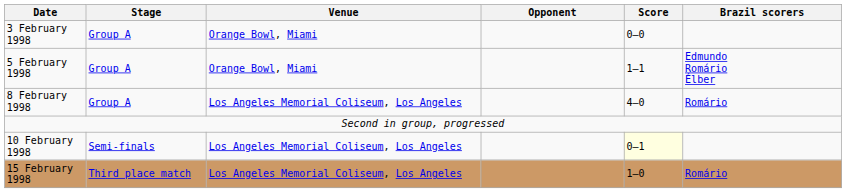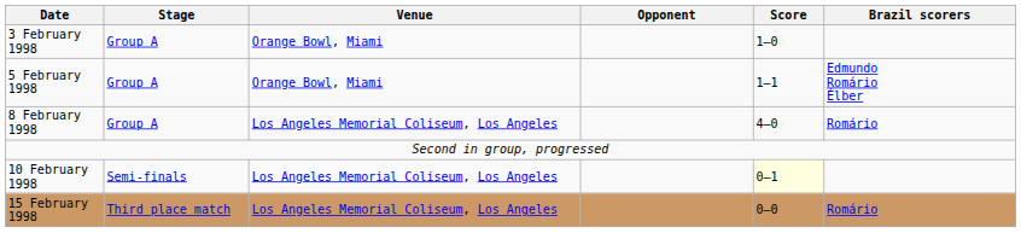3 February 1998 | Score: 0–0 -> 1–0
15 February 1998 | Score: 1–0 -> 0–0
